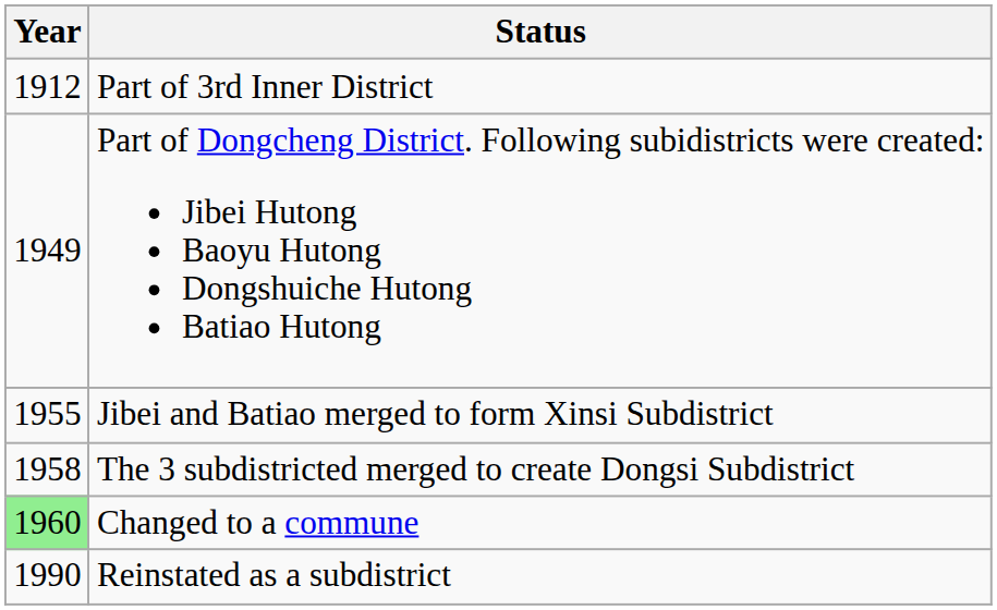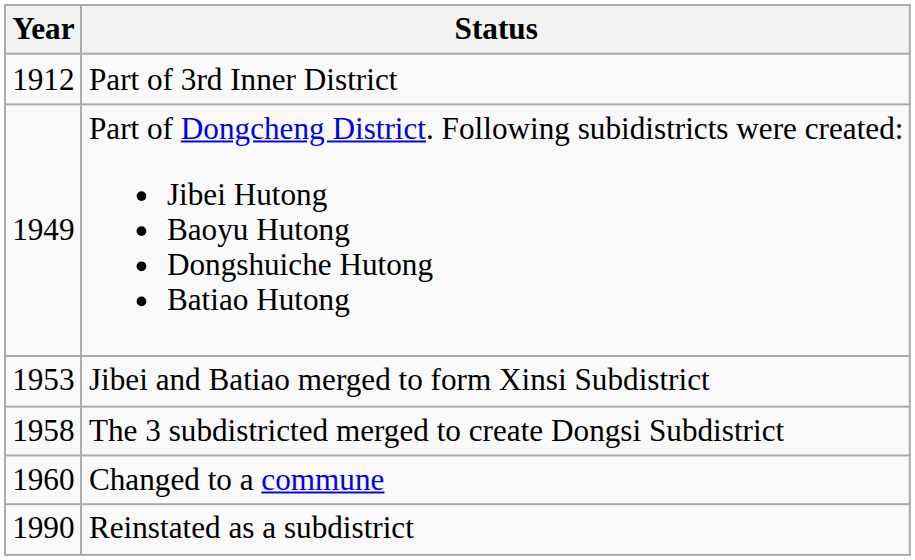Jibei and Batiao merged to form Xinsi Subdistrict | Year: 1955 -> 1953
Changed to a commune | Year: lightgreen background -> no background
